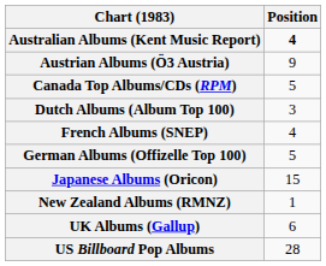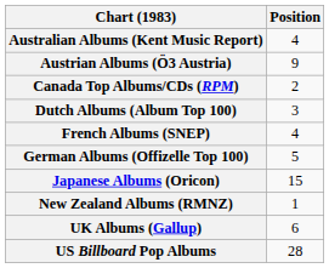Australian Albums (Kent Music Report) | Position: bold -> normal
Canada Top Albums/CDs (RPM) | Position: 5 -> 2
